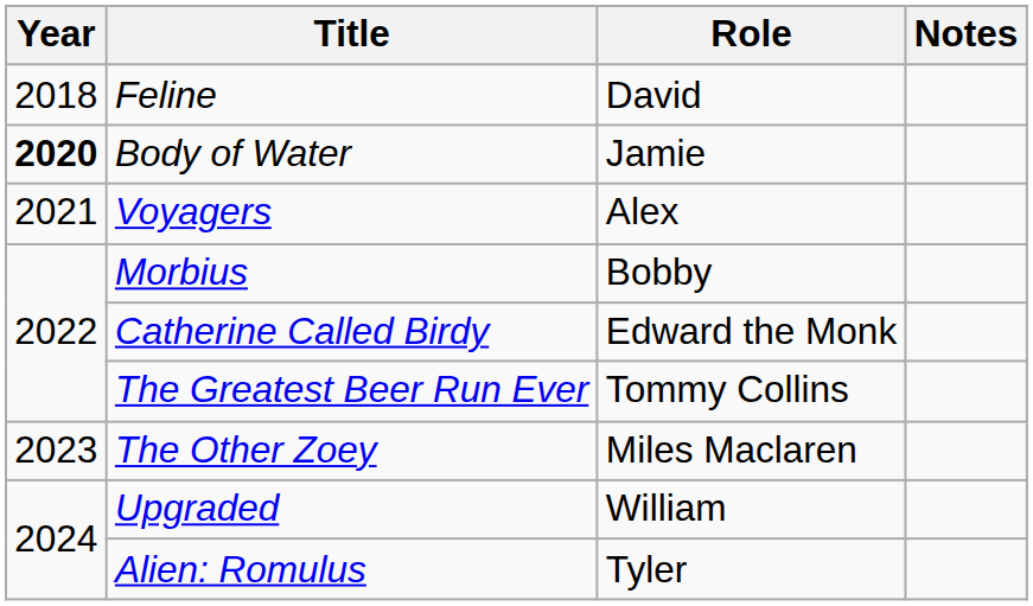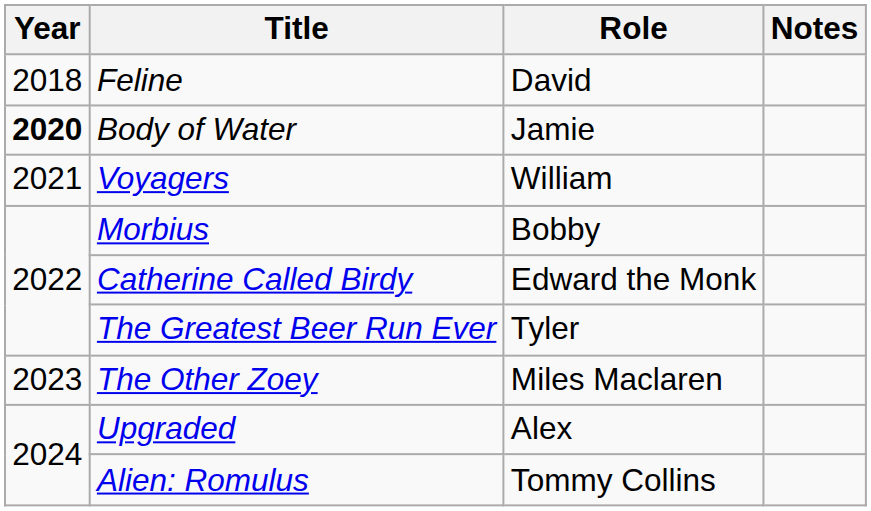Voyagers | Role: Alex -> William
The Greatest Beer Run Ever | Role: Tommy Collins -> Tyler
Upgraded | Role: William -> Alex
Alien: Romulus | Role: Tyler -> Tommy Collins
